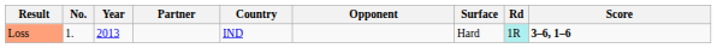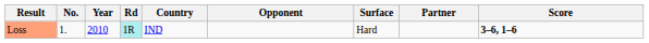columns swapped: Partner <-> Rd
Loss | Year: 2013 -> 2010
